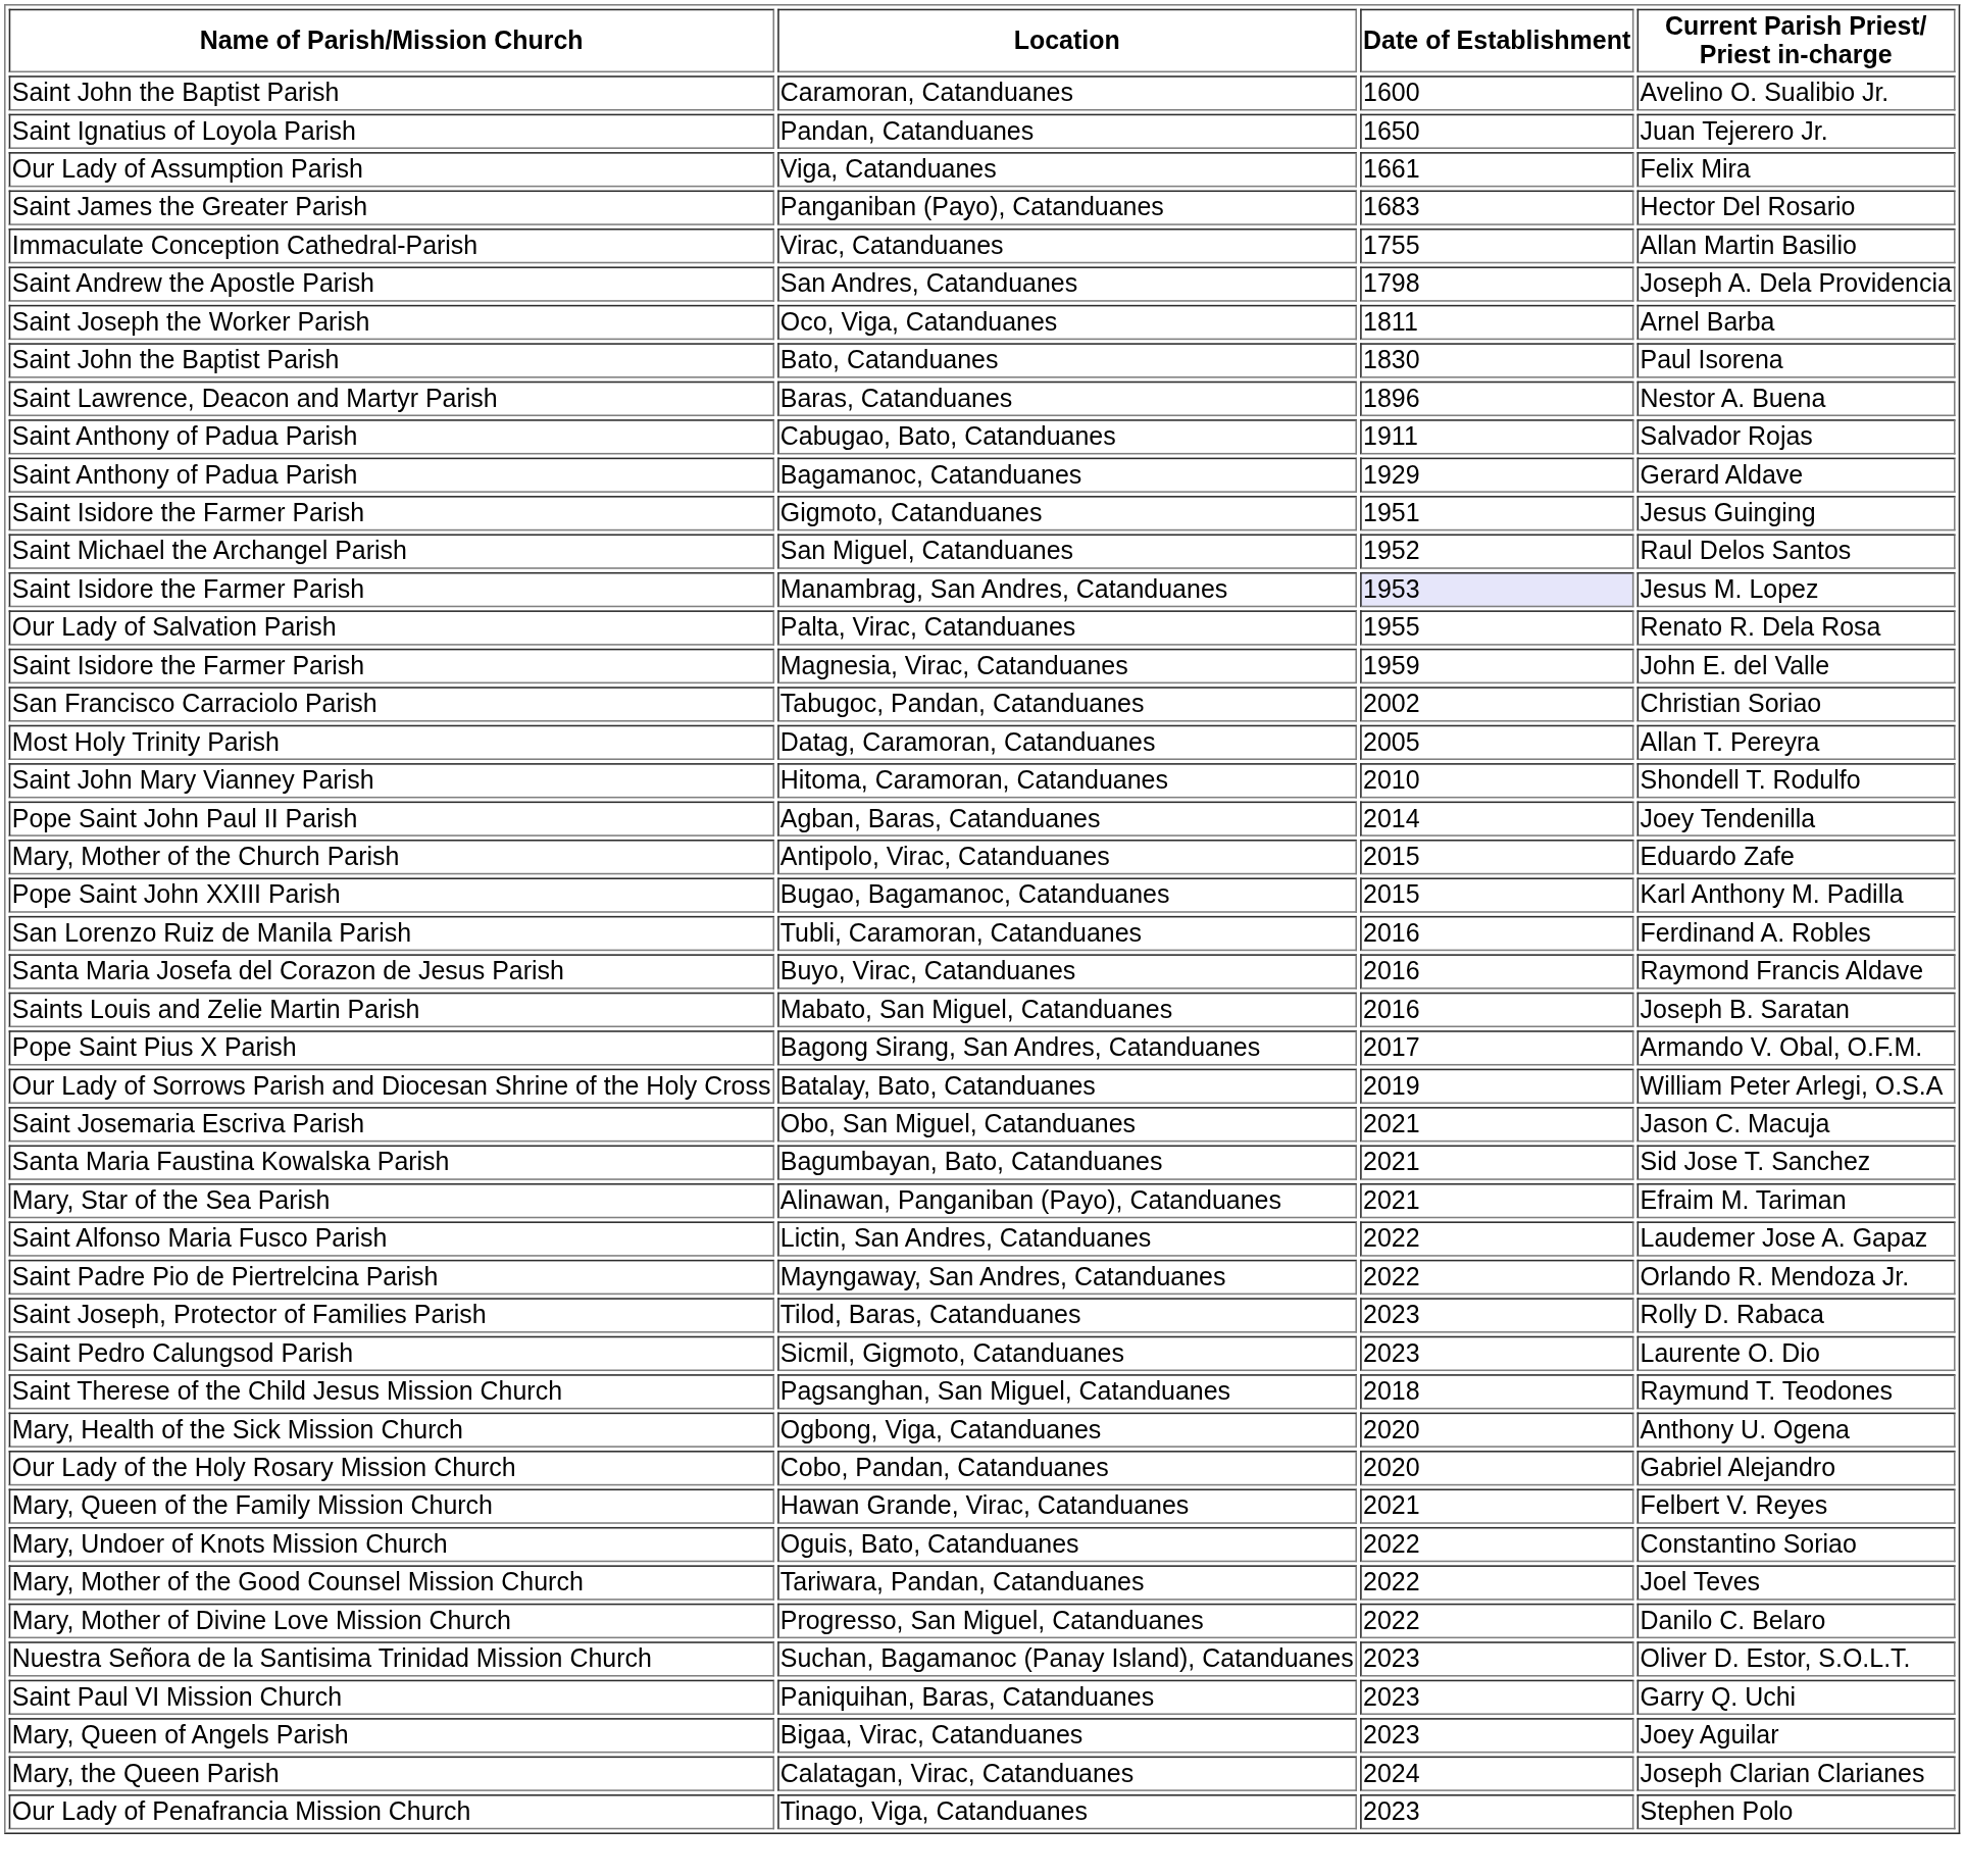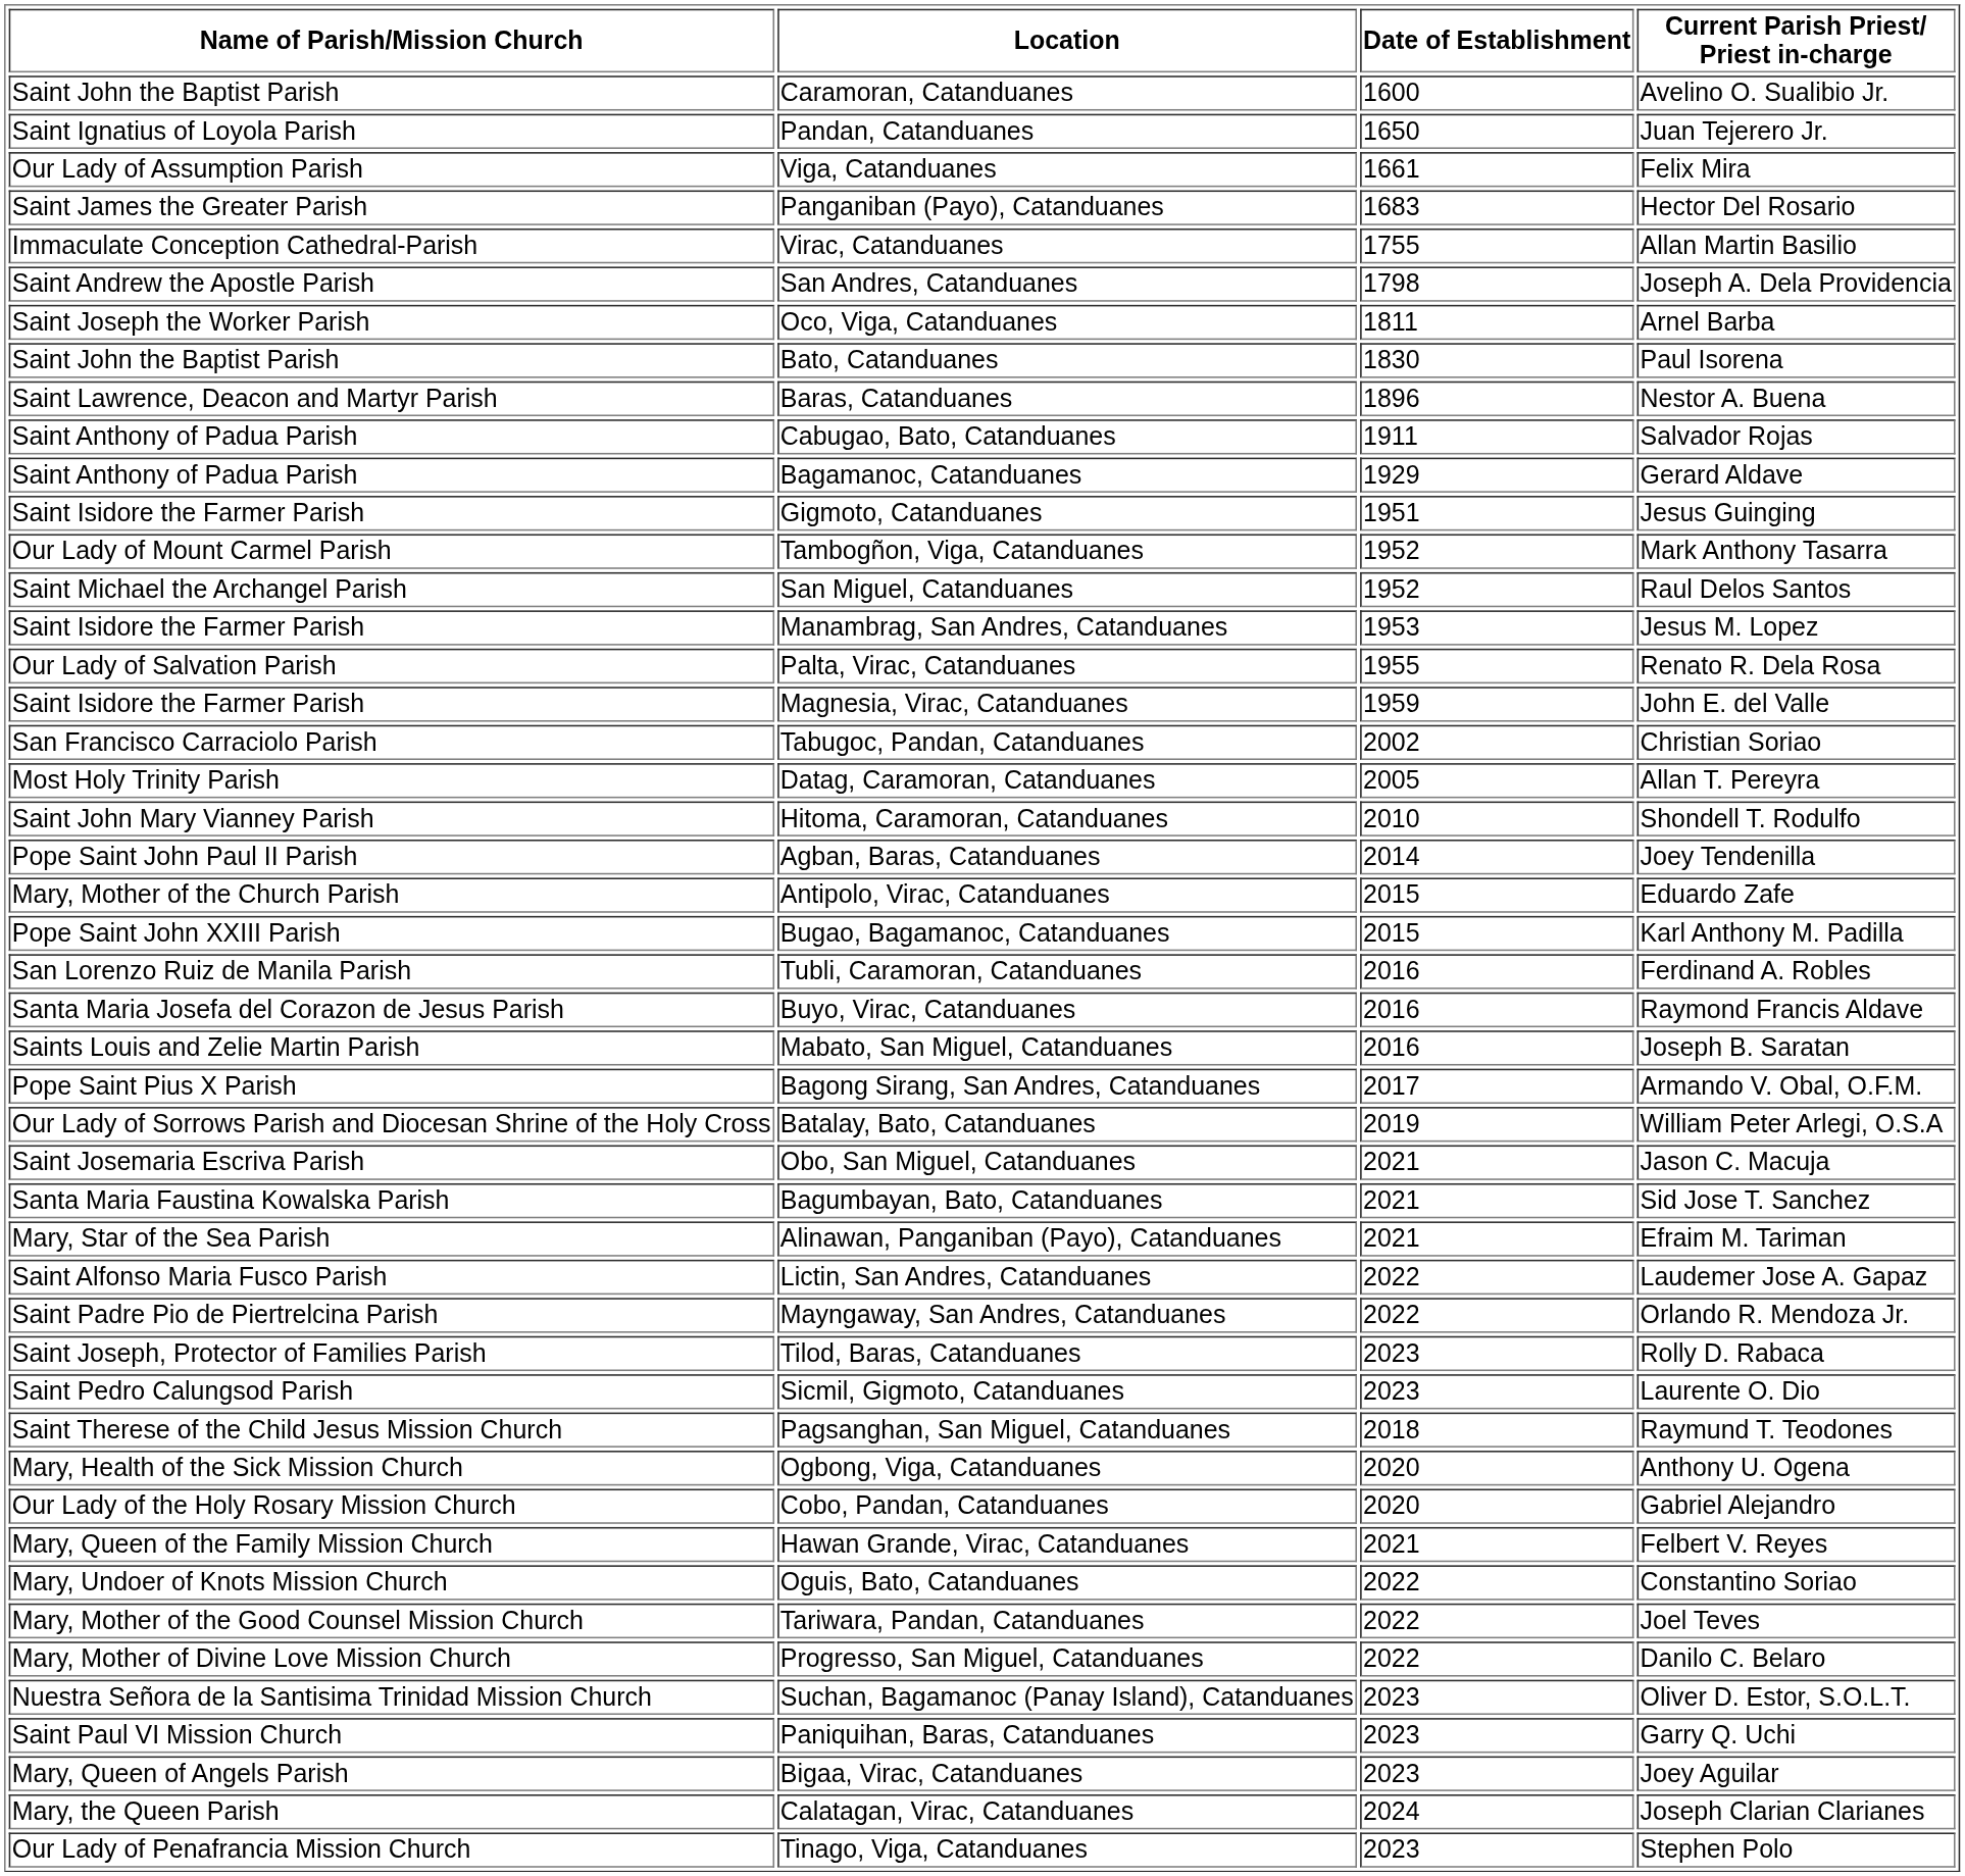+ row: Our Lady of Mount Carmel Parish | Tambogñon, Viga, Catanduanes | 1952 | Mark Anthony Tasarra
Manambrag, San Andres, Catanduanes | Date of Establishment: lavender background -> no background
